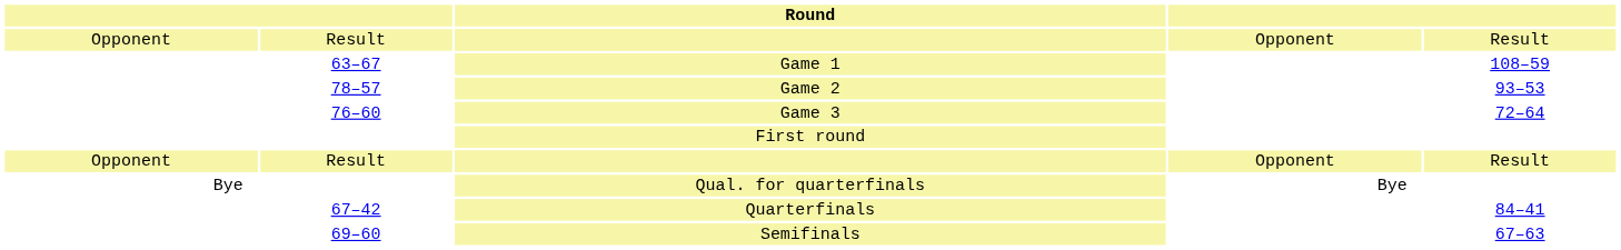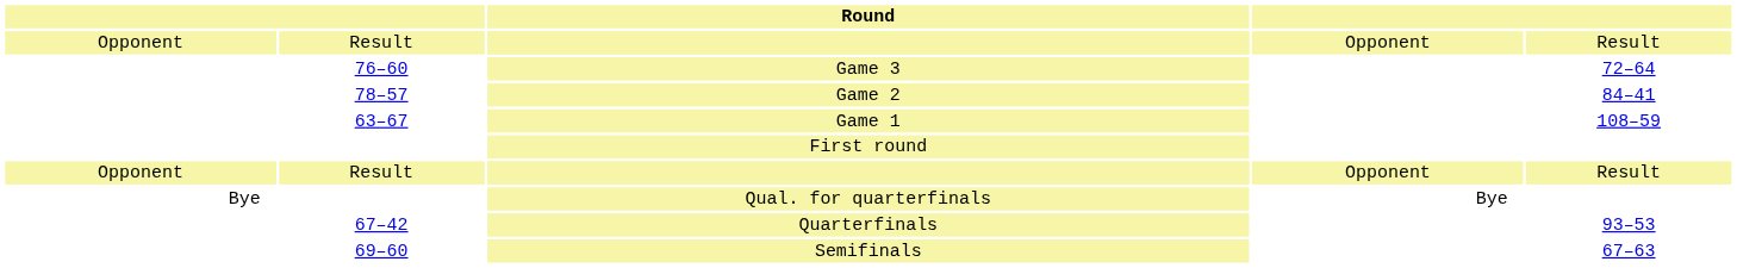rows swapped: 63–67 <-> 76–60
78–57 | column 5: 93–53 -> 84–41
67–42 | column 5: 84–41 -> 93–53
